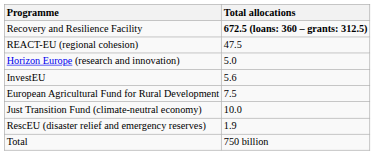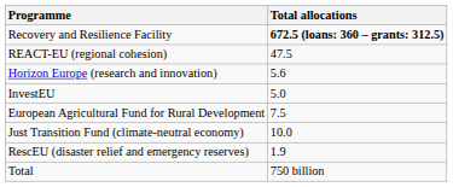Horizon Europe (research and innovation) | Total allocations: 5.0 -> 5.6
InvestEU | Total allocations: 5.6 -> 5.0
